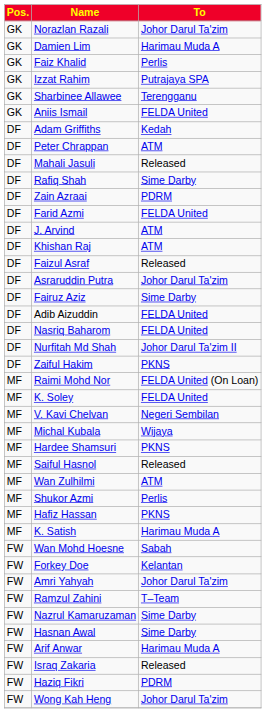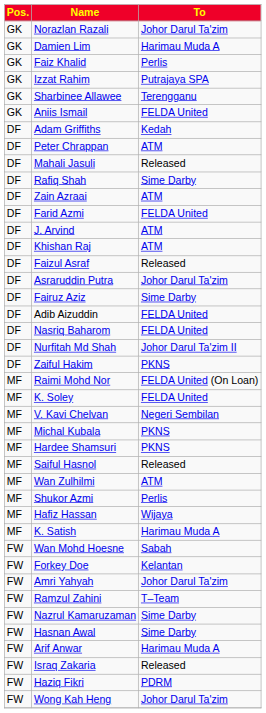Zain Azraai | To: PDRM -> ATM
Michal Kubala | To: Wijaya -> PKNS
Hafiz Hassan | To: PKNS -> Wijaya
